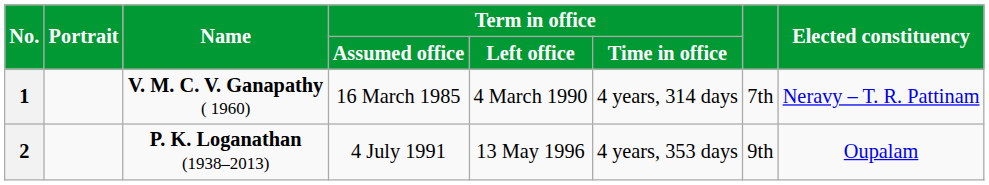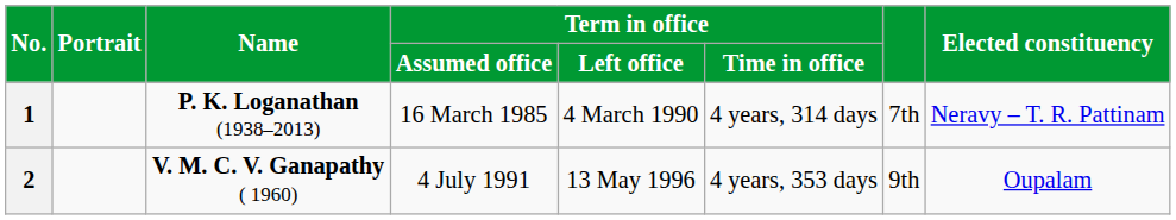1 | Name: V. M. C. V. Ganapathy ( 1960) -> P. K. Loganathan (1938–2013)
2 | Name: P. K. Loganathan (1938–2013) -> V. M. C. V. Ganapathy ( 1960)
